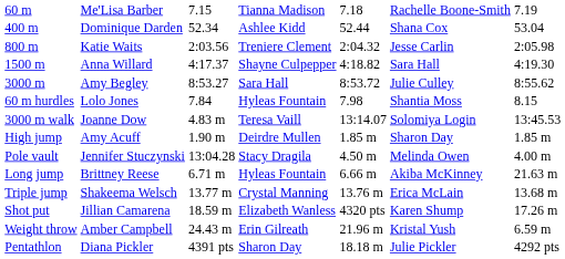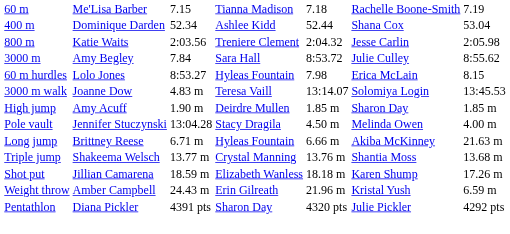- row: 1500 m | Anna Willard | 4:17.37 | Shayne Culpepper | 4:18.82 | Sara Hall | 4:19.30
3000 m | column 3: 8:53.27 -> 7.84
60 m hurdles | column 3: 7.84 -> 8:53.27
60 m hurdles | column 6: Shantia Moss -> Erica McLain
Triple jump | column 6: Erica McLain -> Shantia Moss
Shot put | column 5: 4320 pts -> 18.18 m
Pentathlon | column 5: 18.18 m -> 4320 pts
